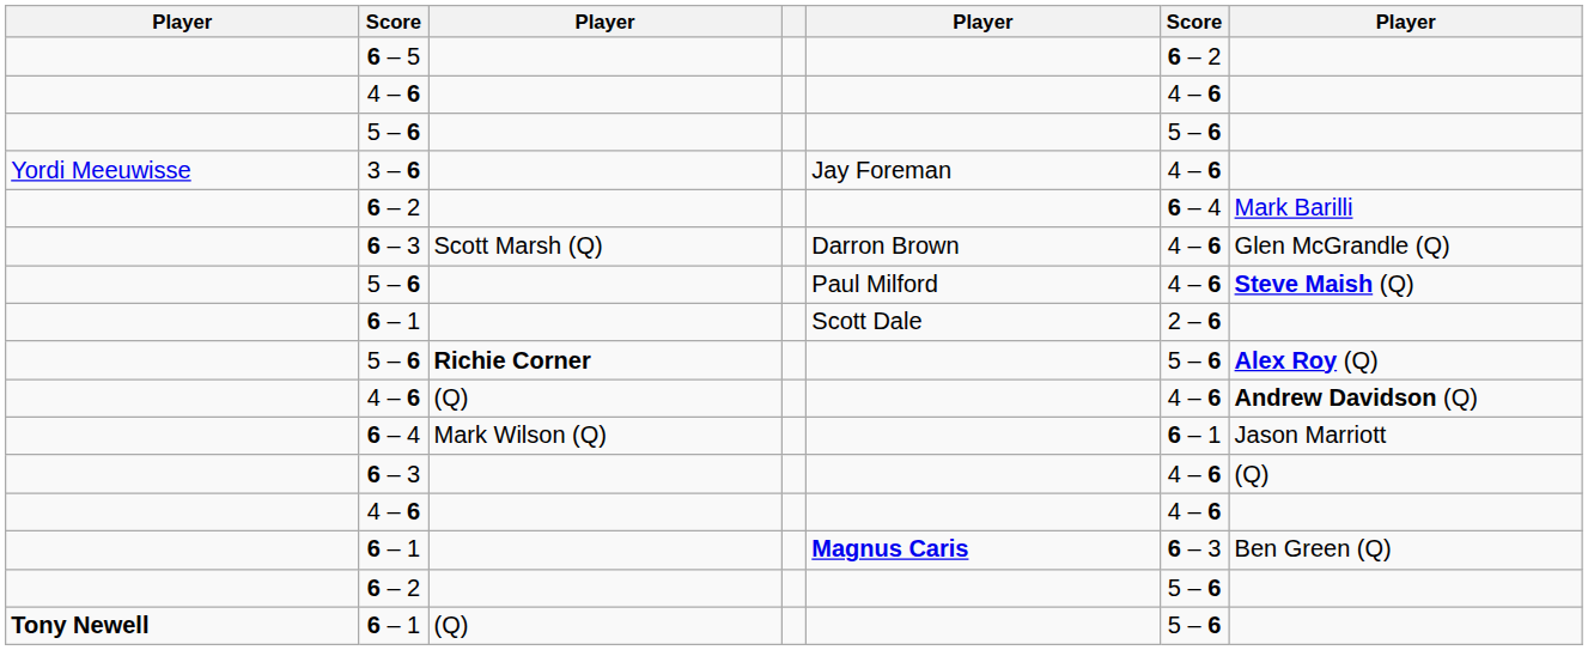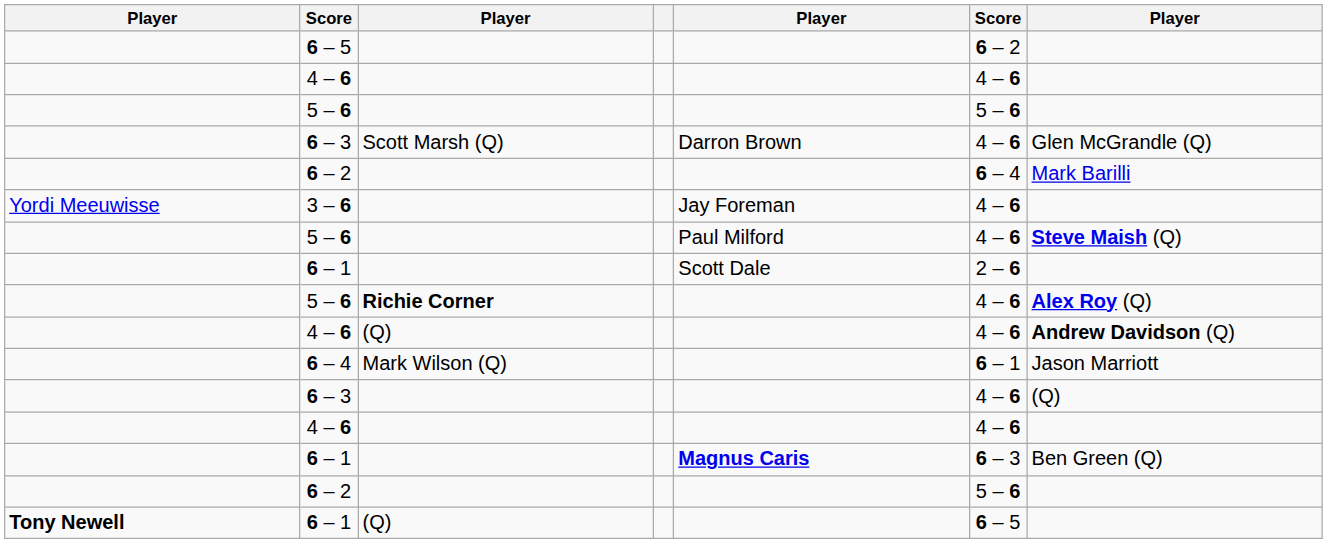rows swapped: 6 – 3 / Scott Marsh (Q) <-> 3 – 6
5 – 6 / Richie Corner | column 6: 5 – 6 -> 4 – 6
6 – 1 / (Q) | column 6: 5 – 6 -> 6 – 5
